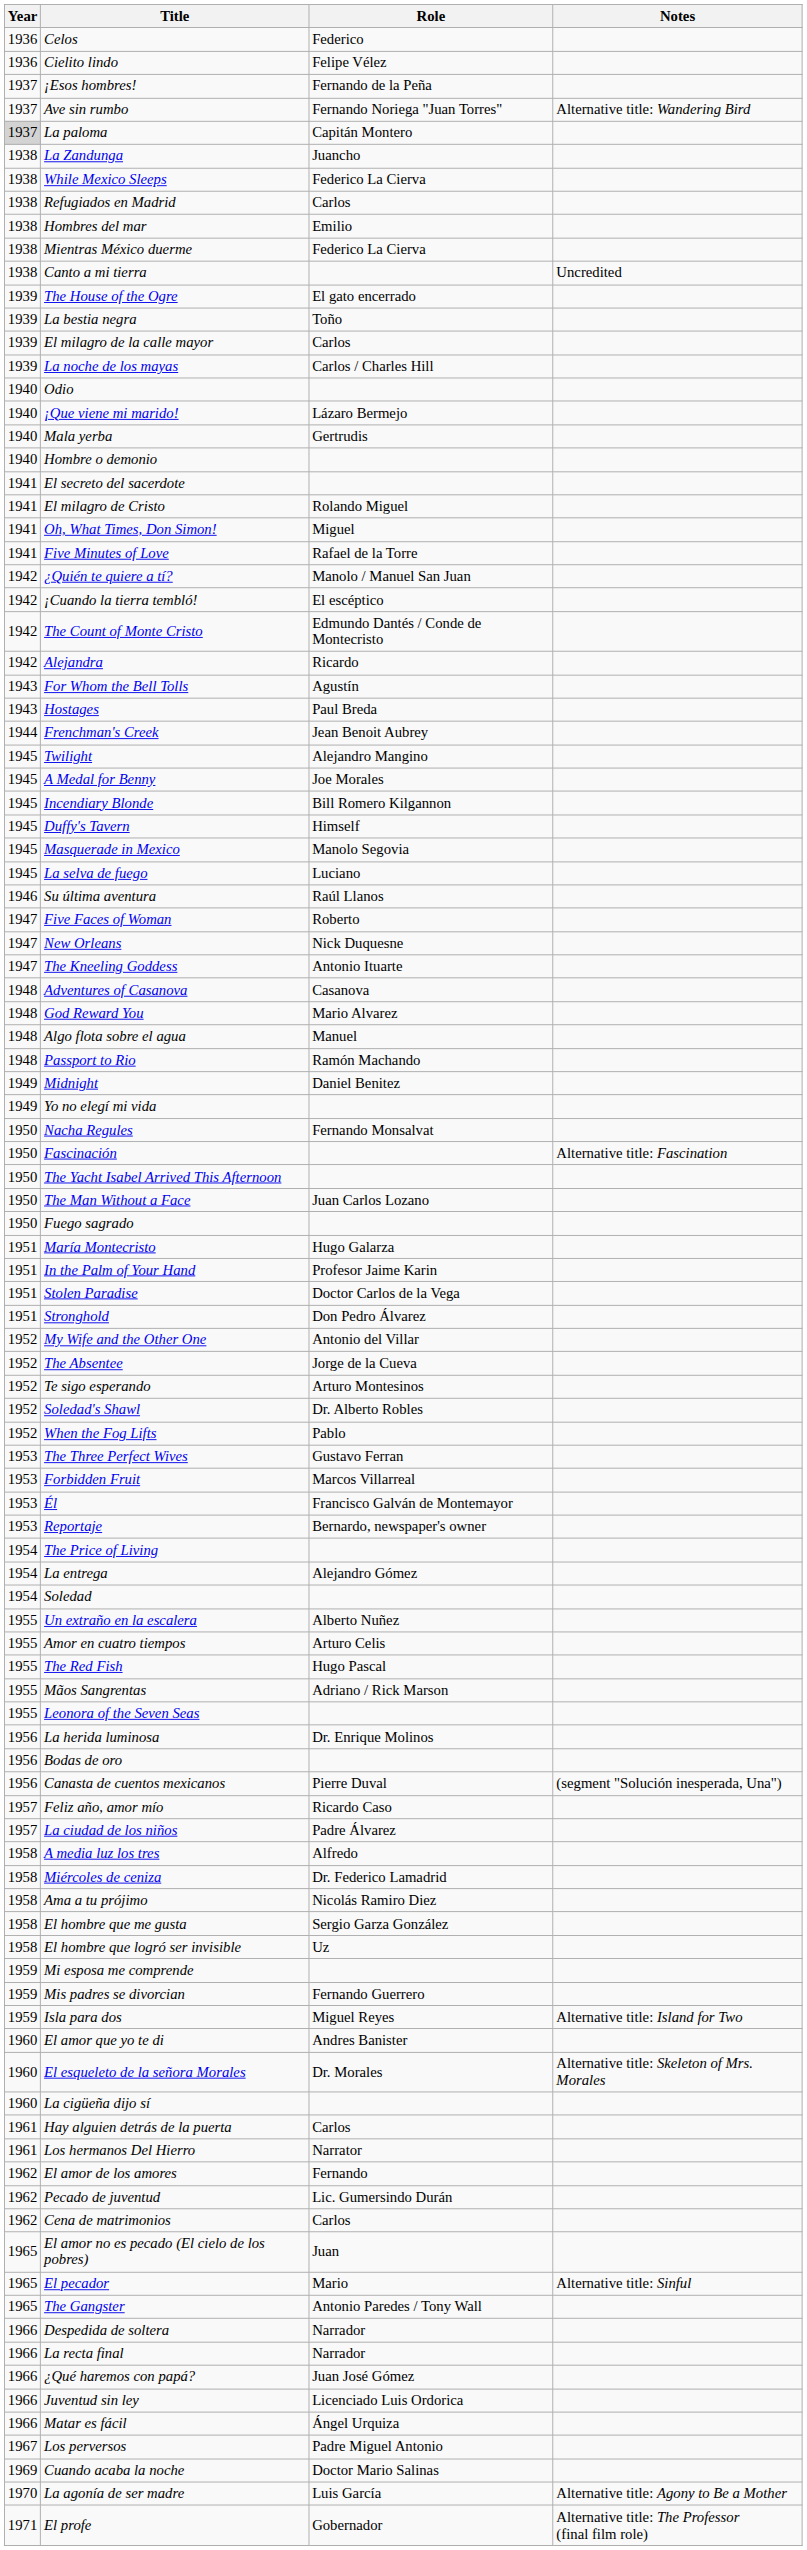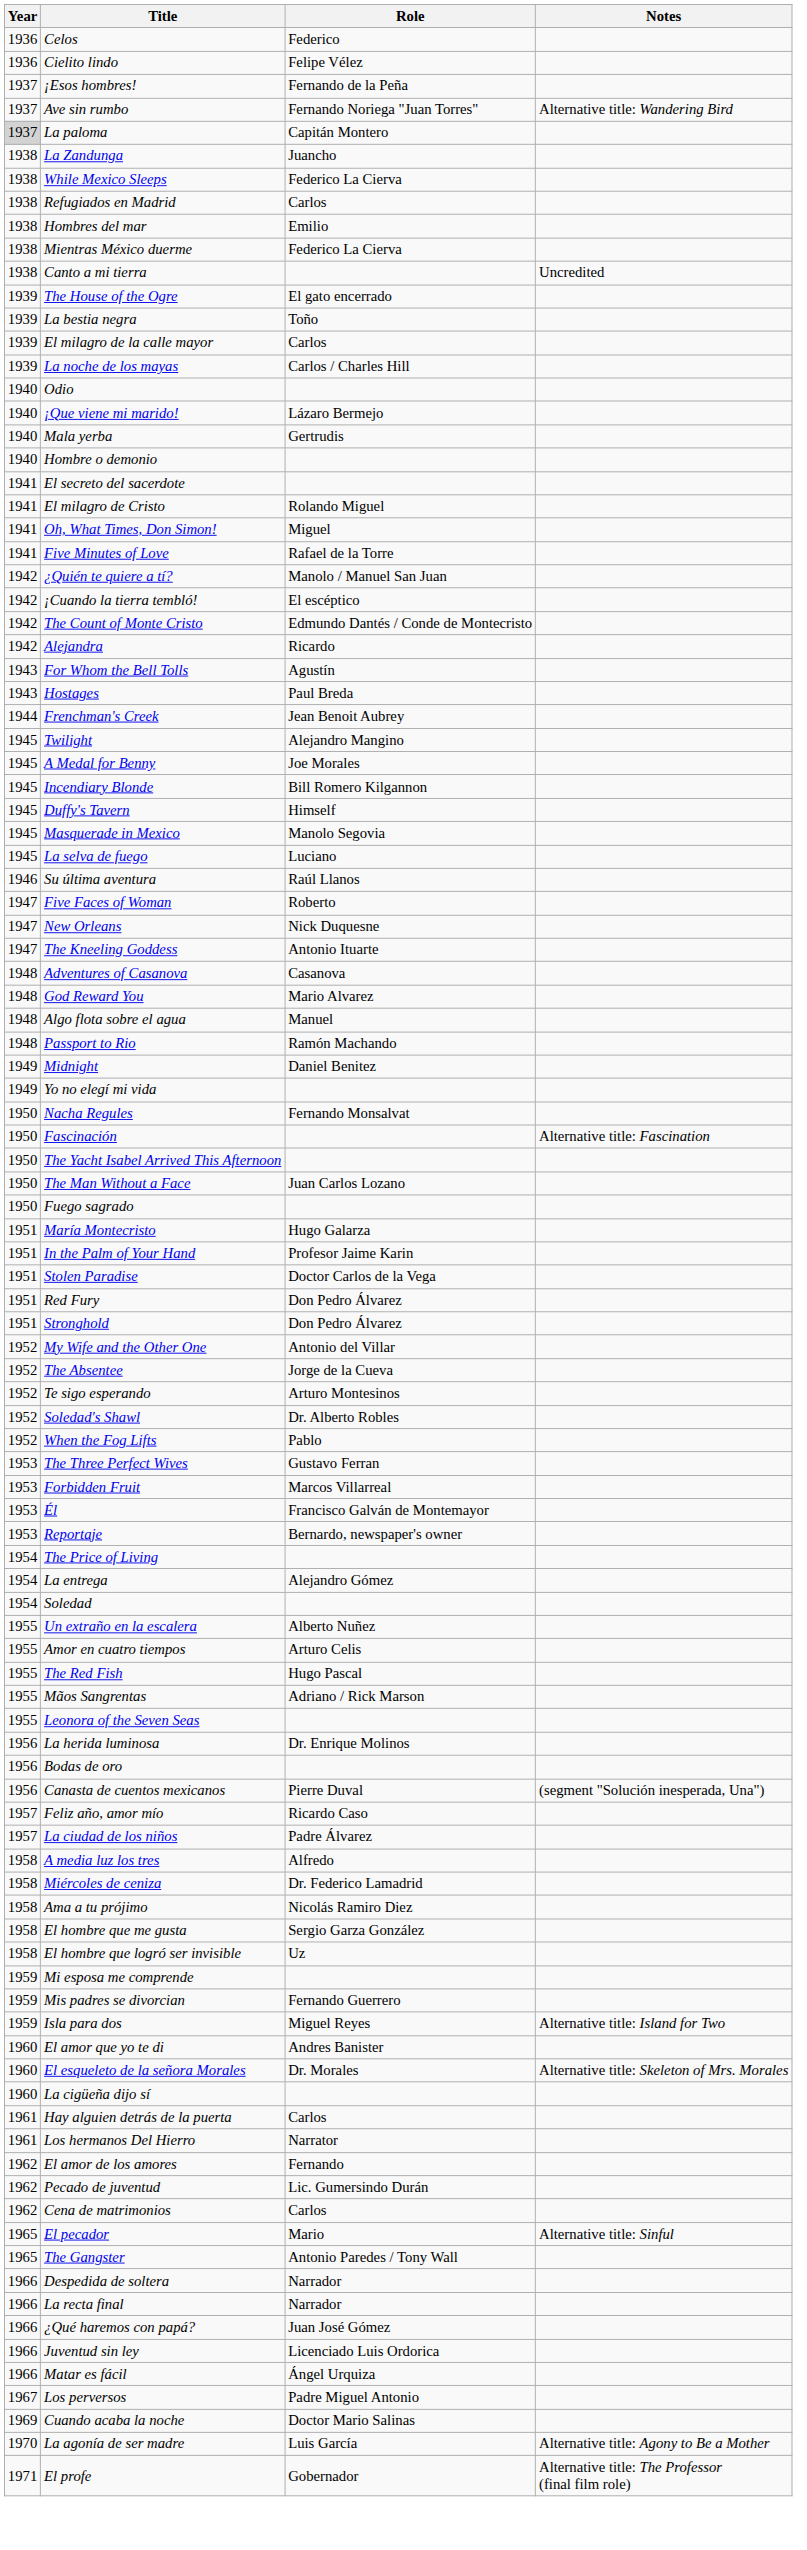+ row: 1951 | Red Fury | Don Pedro Álvarez
- row: 1965 | El amor no es pecado (El cielo de los pobres) | Juan
